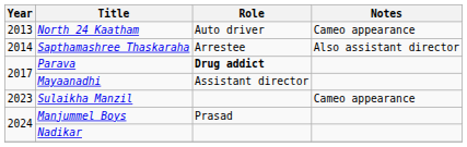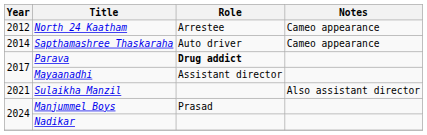North 24 Kaatham | Year: 2013 -> 2012
North 24 Kaatham | Role: Auto driver -> Arrestee
Sapthamashree Thaskaraha | Role: Arrestee -> Auto driver
Sapthamashree Thaskaraha | Notes: Also assistant director -> Cameo appearance
Sulaikha Manzil | Year: 2023 -> 2021
Sulaikha Manzil | Notes: Cameo appearance -> Also assistant director
